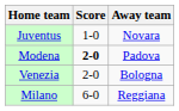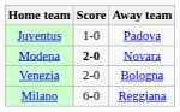Juventus | Away team: Novara -> Padova
Modena | Away team: Padova -> Novara
